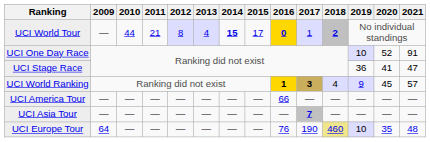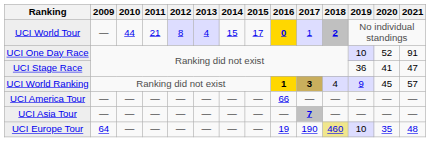UCI World Tour | 2014: bold -> normal
UCI Europe Tour | 2016: 76 -> 19
